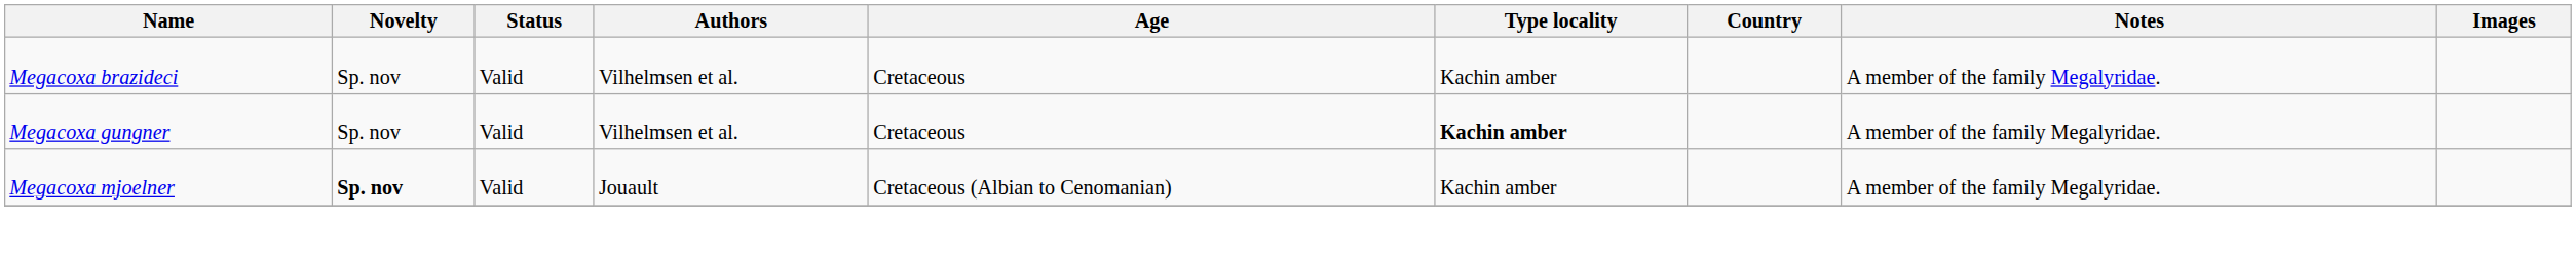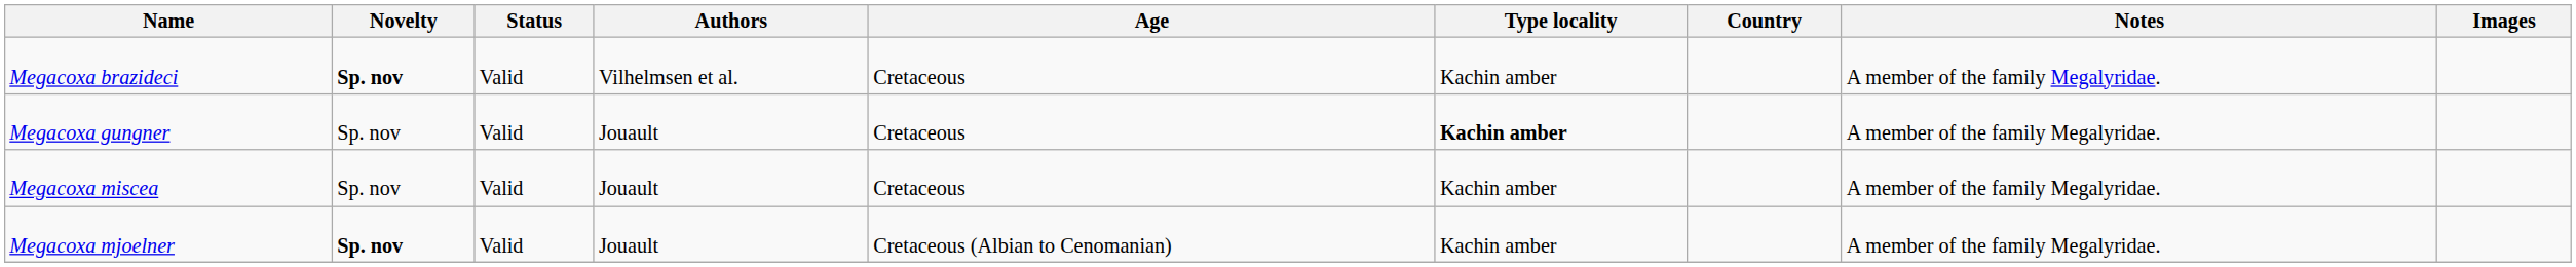Megacoxa brazideci | Novelty: normal -> bold
Megacoxa gungner | Authors: Vilhelmsen et al. -> Jouault
+ row: Megacoxa miscea | Sp. nov | Valid | Jouault | Cretaceous | Kachin amber | A member of the family Megalyridae.
